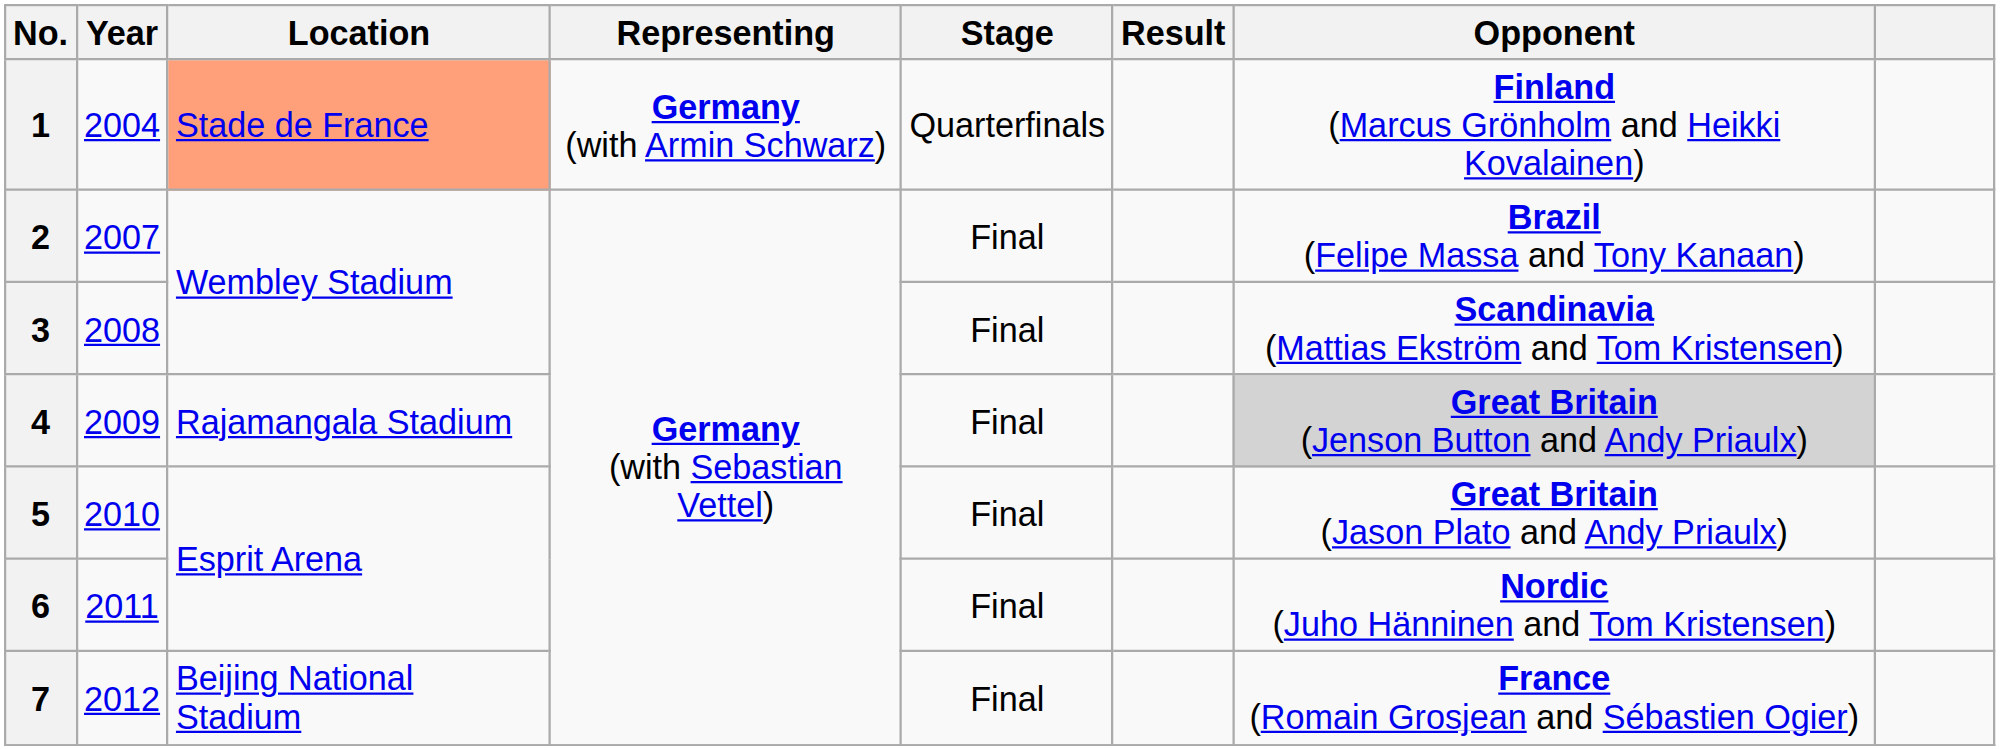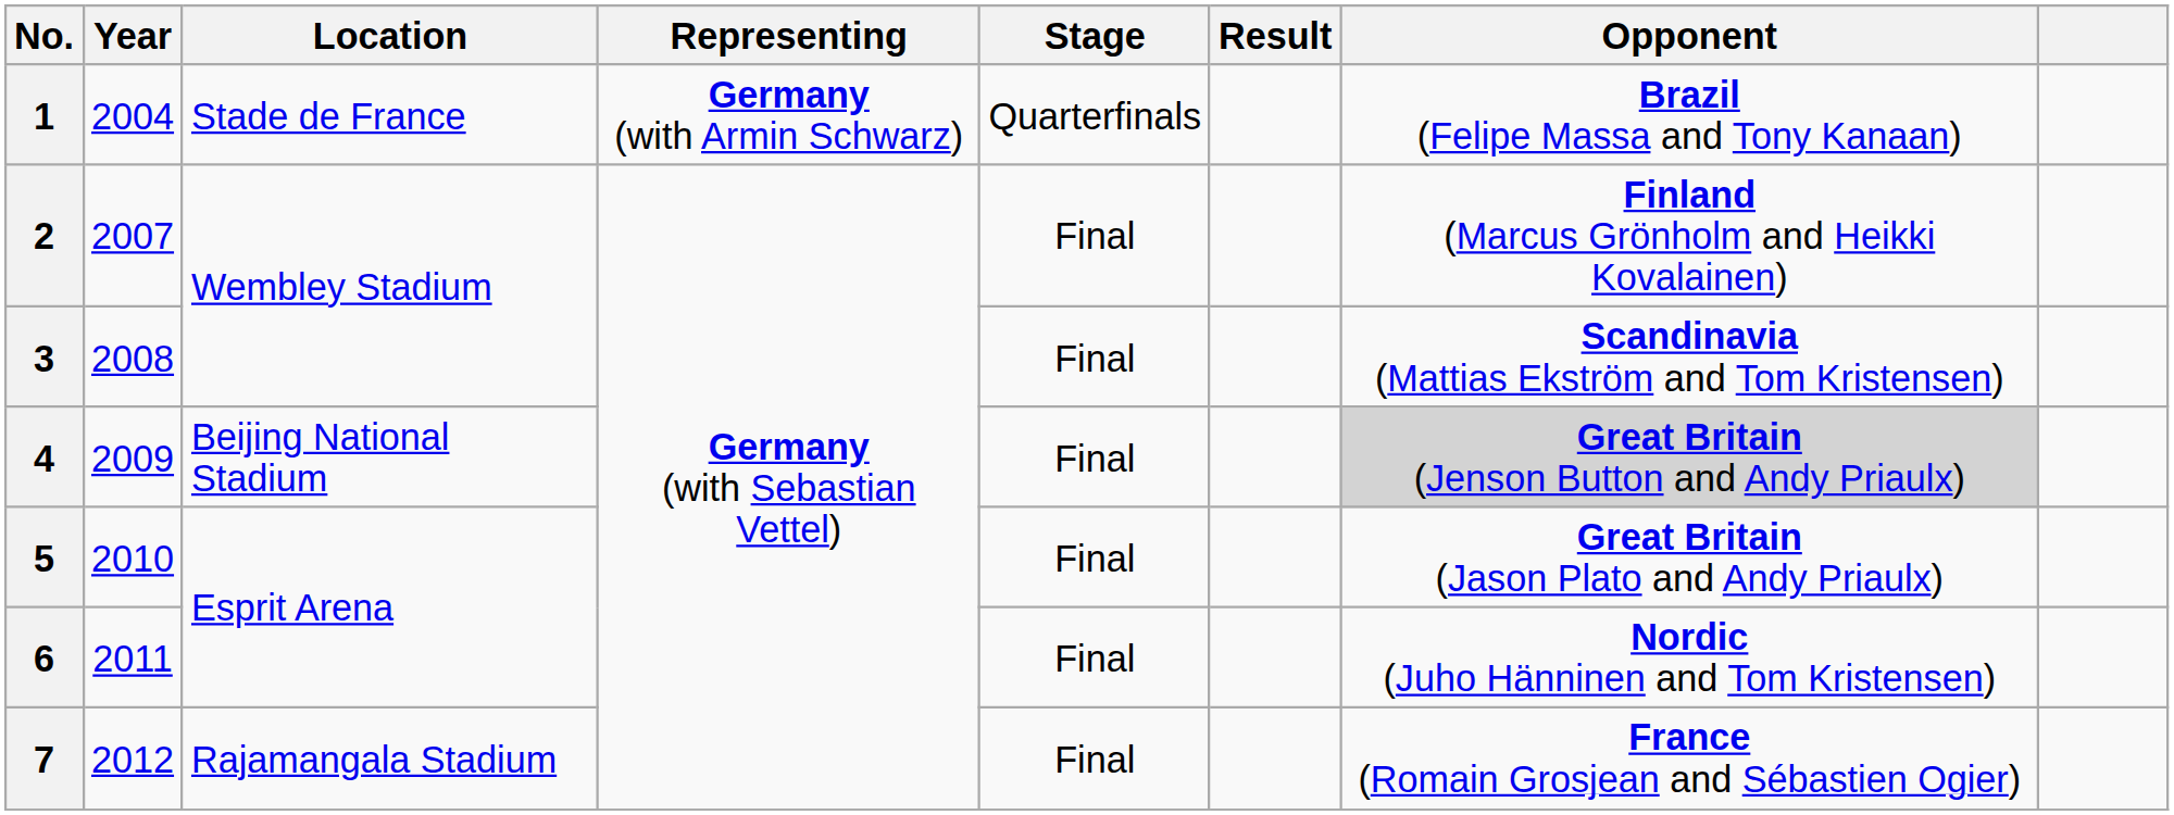1 | Location: lightsalmon background -> no background
1 | Opponent: Finland (Marcus Grönholm and Heikki Kovalainen) -> Brazil (Felipe Massa and Tony Kanaan)
2 | Opponent: Brazil (Felipe Massa and Tony Kanaan) -> Finland (Marcus Grönholm and Heikki Kovalainen)
4 | Location: Rajamangala Stadium -> Beijing National Stadium
7 | Location: Beijing National Stadium -> Rajamangala Stadium
